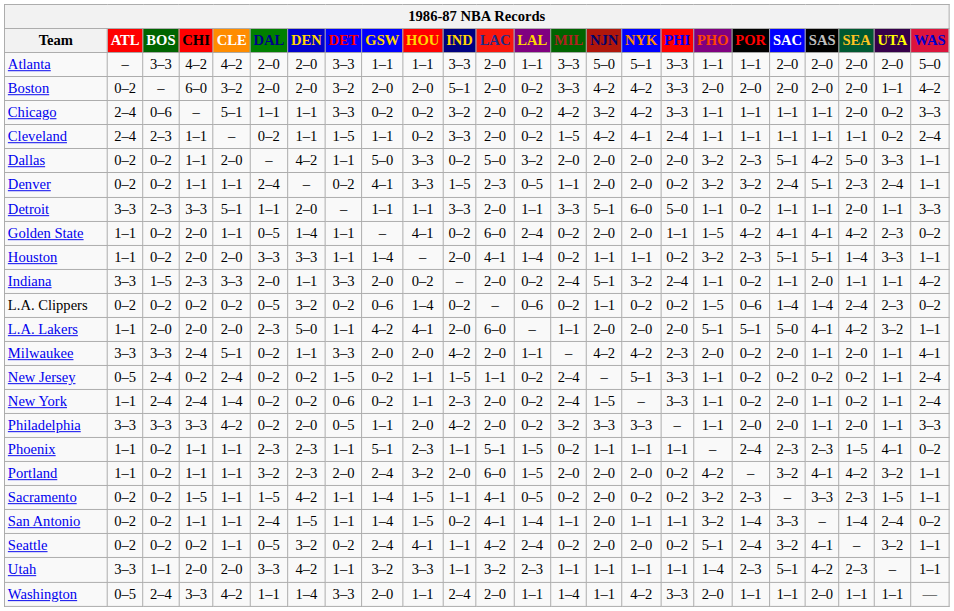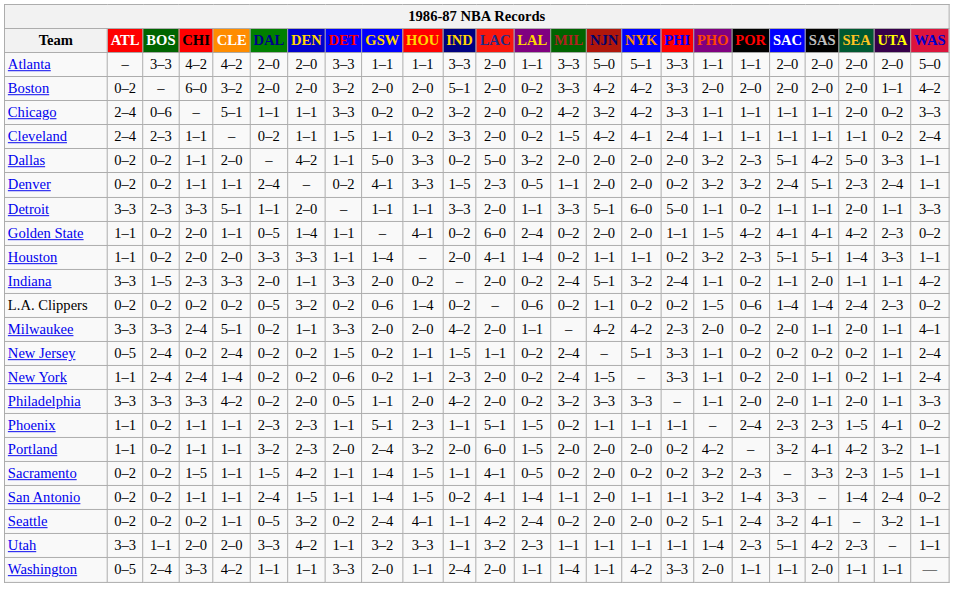- row: L.A. Lakers | 1–1 | 2–0 | 2–0 | 2–0 | 2–3 | 5–0 | 1–1 | 4–2 | 4–1 | 2–0 | 6–0 | – | 1–1 | 2–0 | 2–0 | 2–0 | 5–1 | 5–1 | 5–0 | 4–1 | 4–2 | 3–2 | 1–1
Washington | DEN: 1–4 -> 1–1
